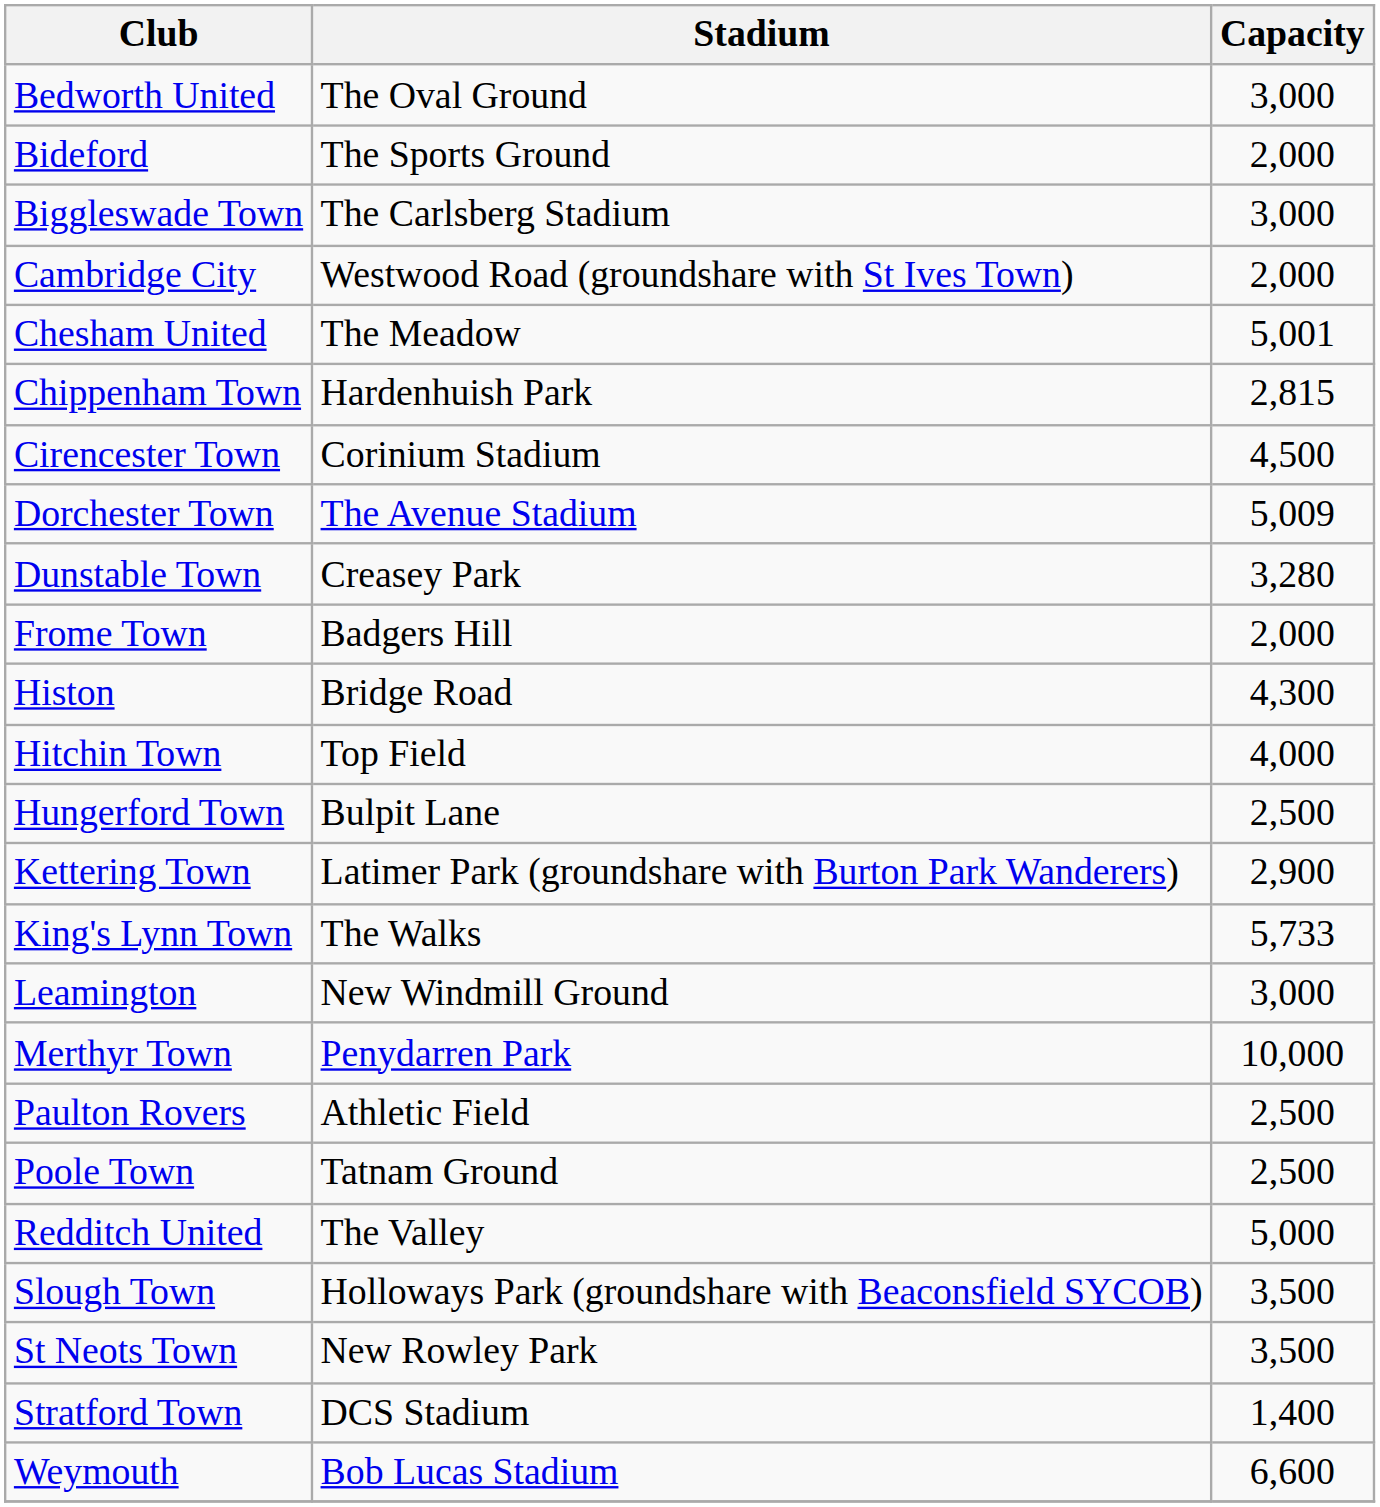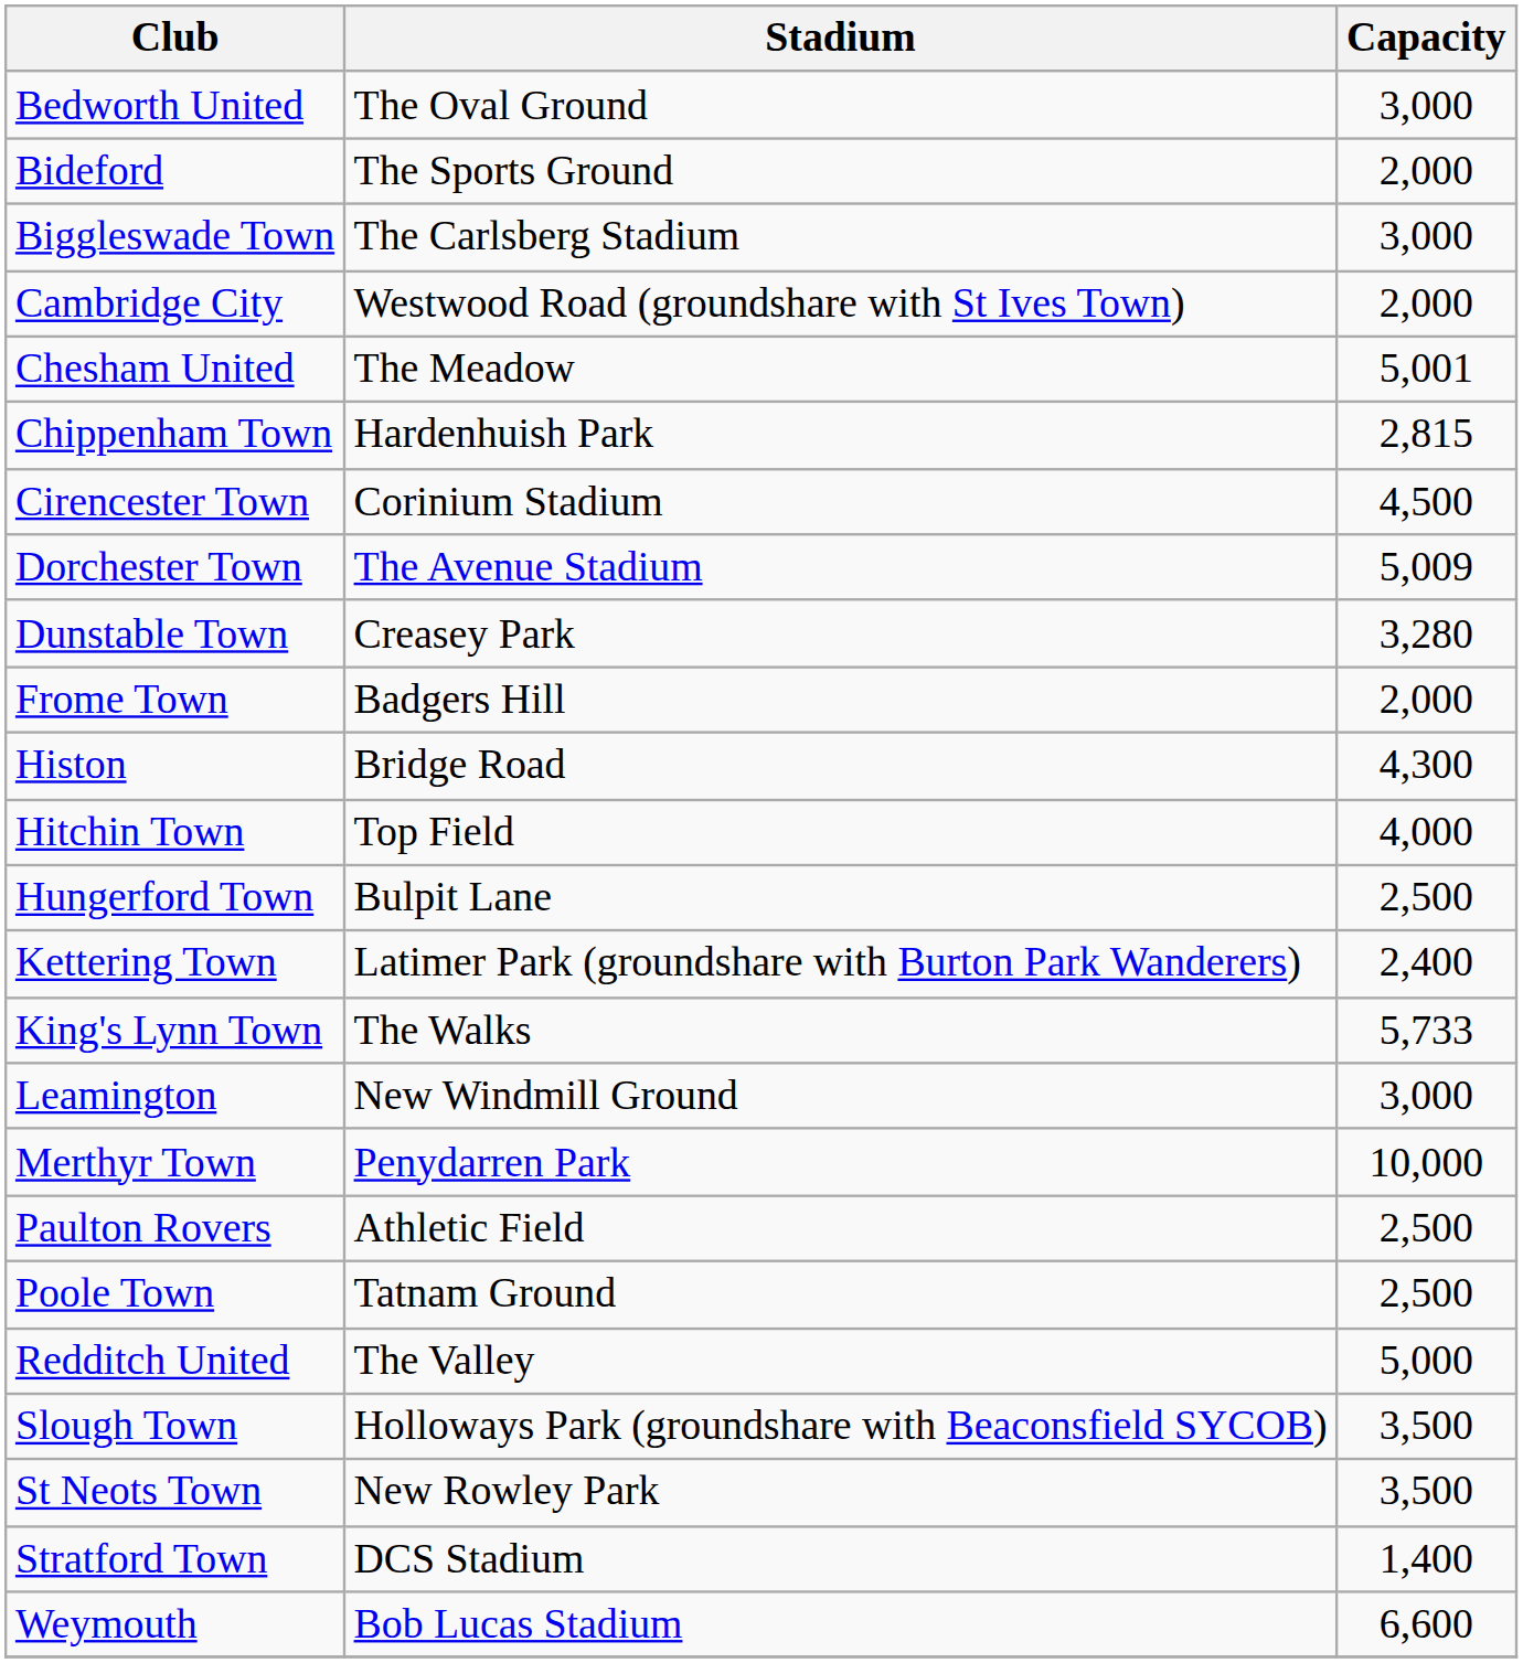Kettering Town | Capacity: 2,900 -> 2,400
